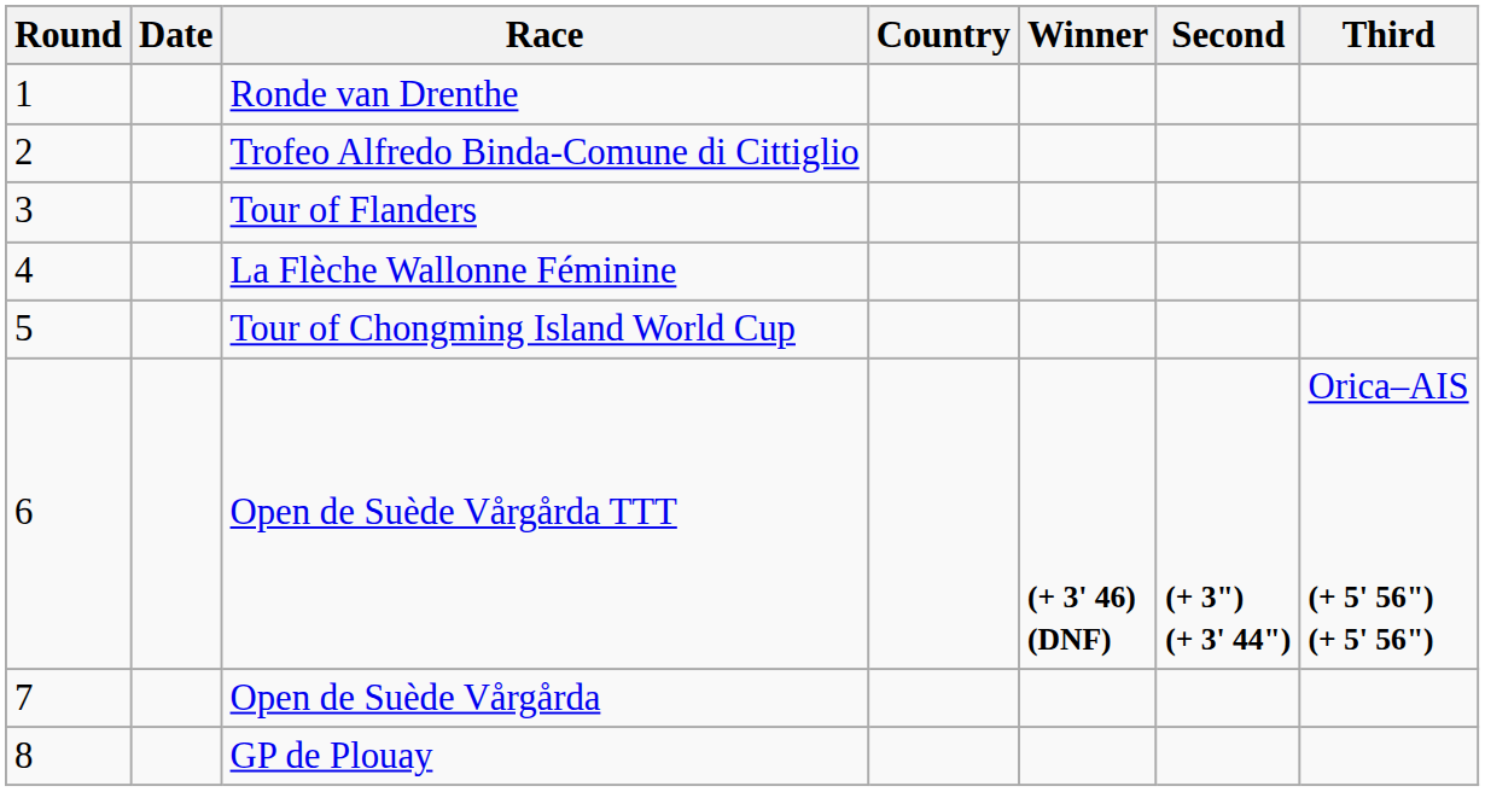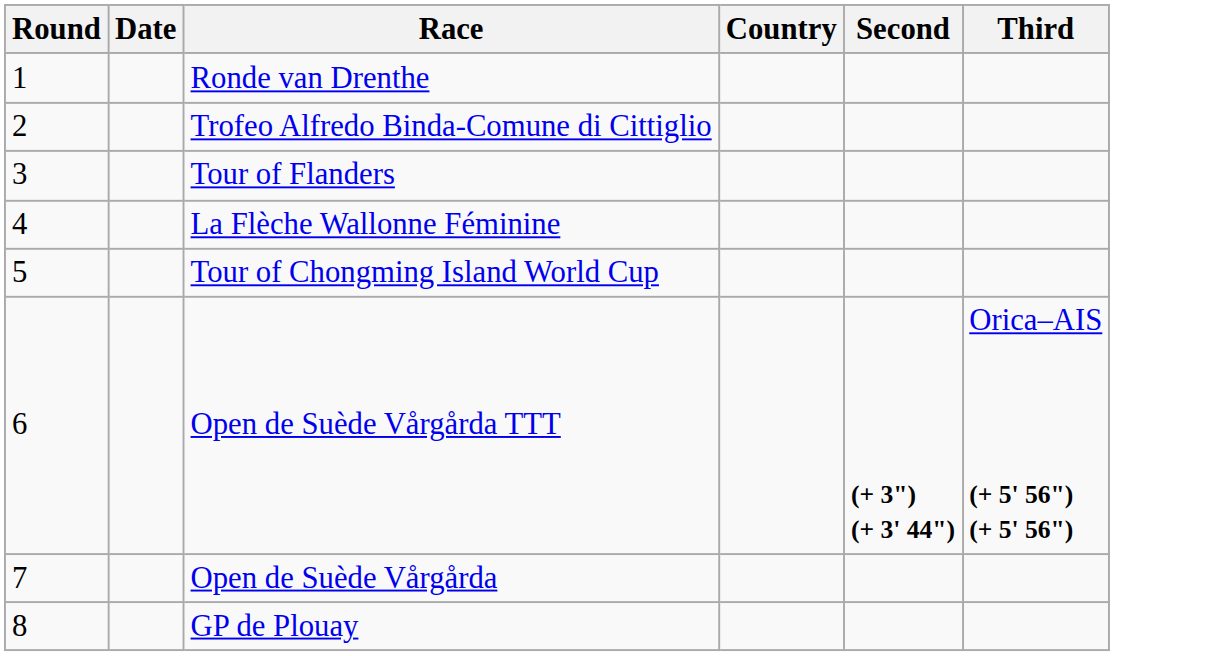- column: Winner | (+ 3' 46) (DNF)
